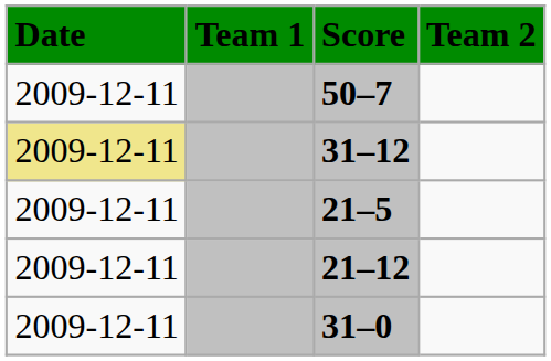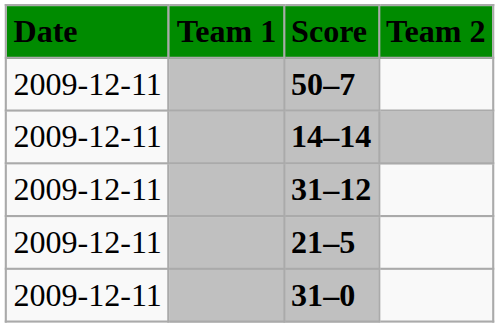+ row: 2009-12-11 | 14–14
31–12 | Date: khaki background -> no background
- row: 2009-12-11 | 21–12
